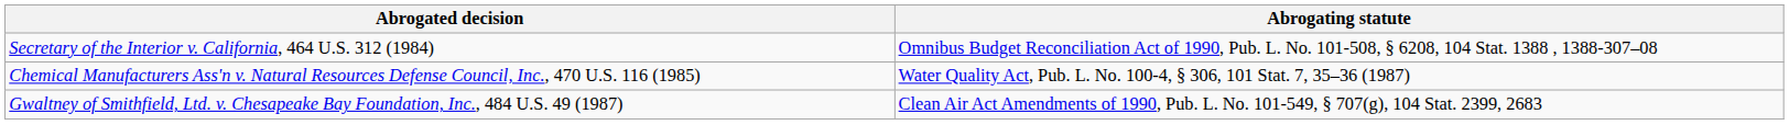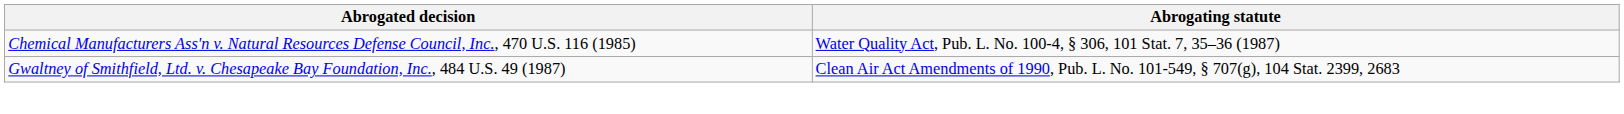- row: Secretary of the Interior v. California, 464 U.S. 312 (1984) | Omnibus Budget Reconciliation Act of 1990, Pub. L. No. 101-508, § 6208, 104 Stat. 1388 , 1388-307–08
